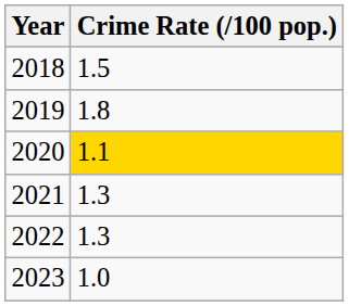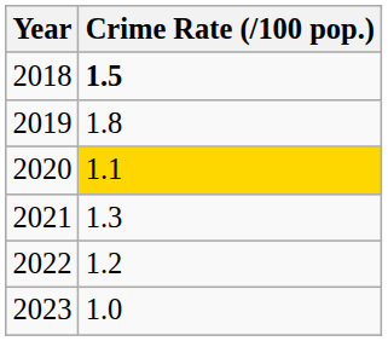2018 | Crime Rate (/100 pop.): normal -> bold
2022 | Crime Rate (/100 pop.): 1.3 -> 1.2
